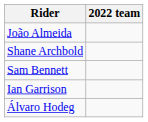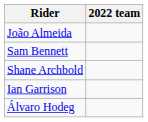rows swapped: Shane Archbold <-> Sam Bennett
